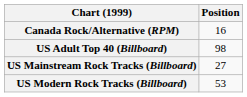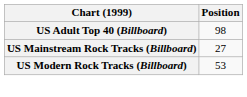- row: Canada Rock/Alternative (RPM) | 16
